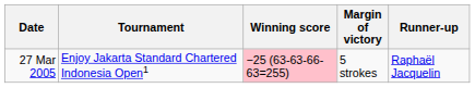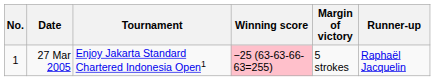+ column: No. | 1
